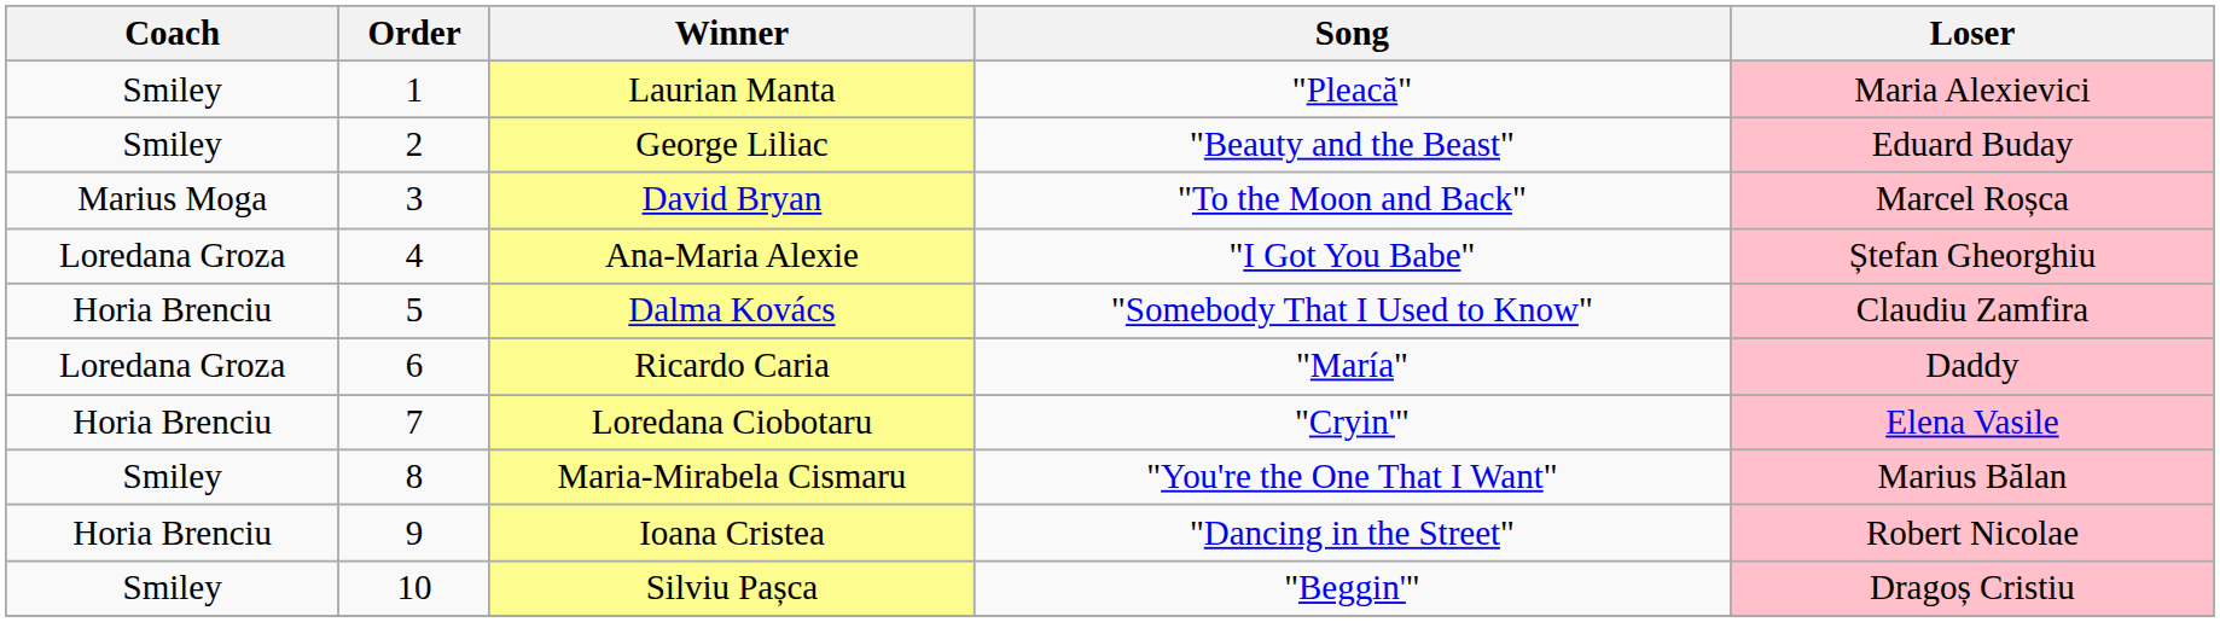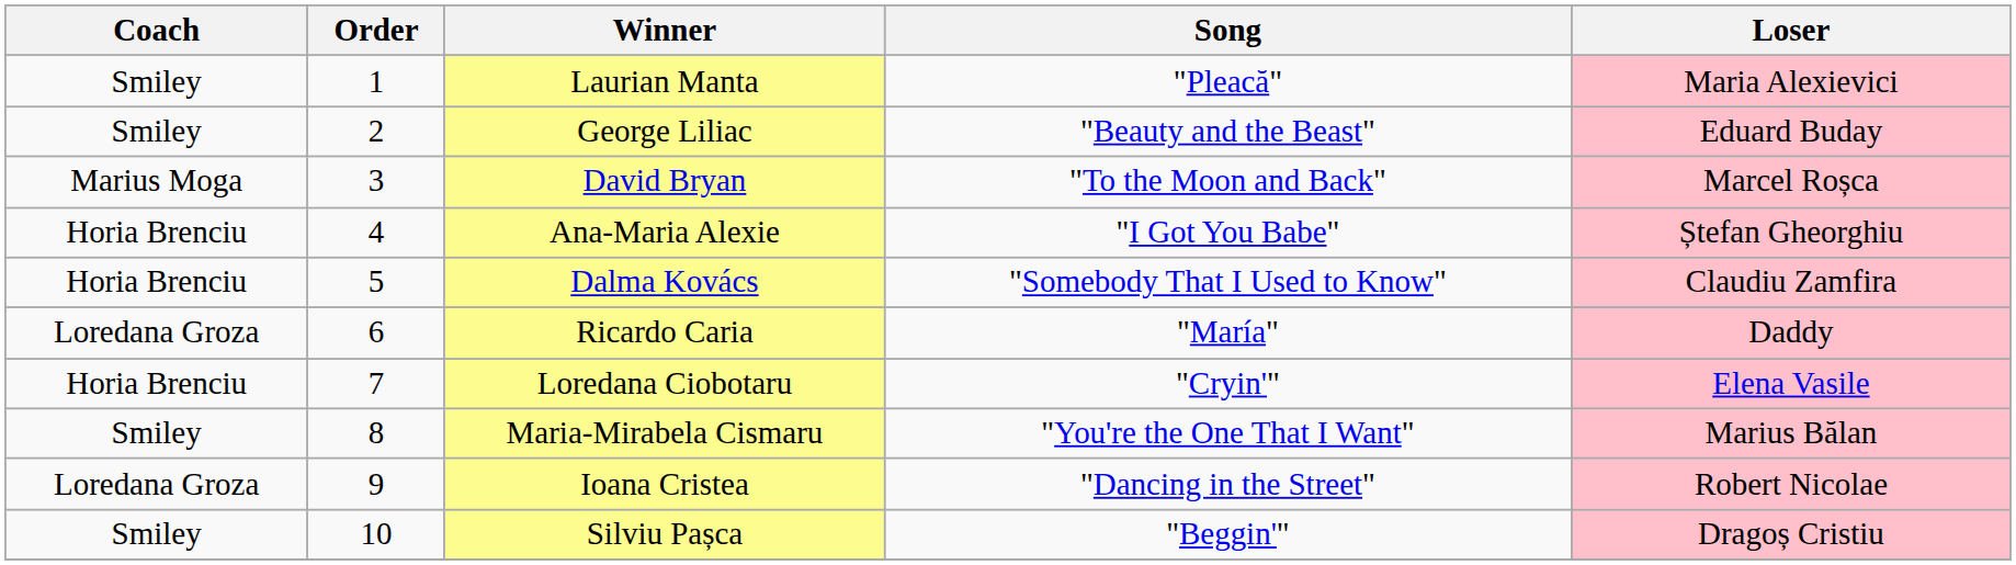Ana-Maria Alexie | Coach: Loredana Groza -> Horia Brenciu
Ioana Cristea | Coach: Horia Brenciu -> Loredana Groza
